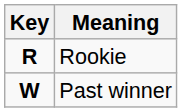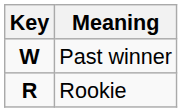rows swapped: Rookie <-> Past winner
